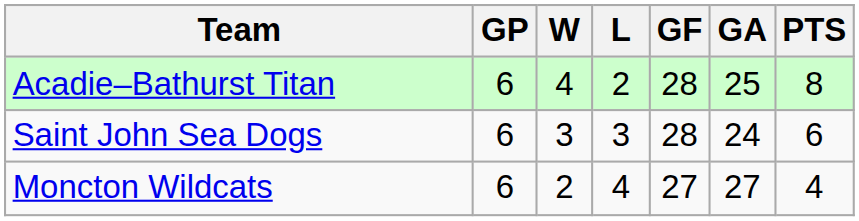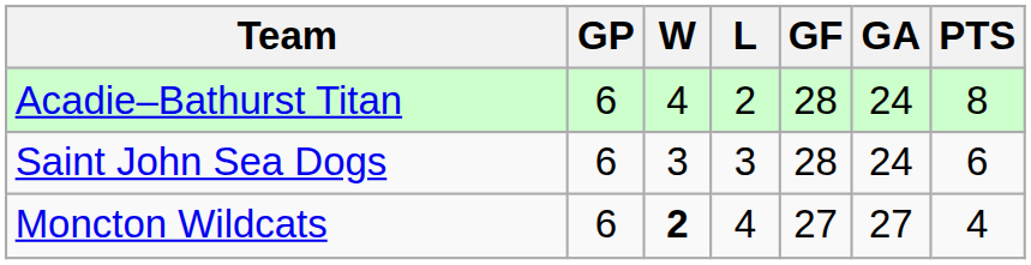Acadie–Bathurst Titan | GA: 25 -> 24
Moncton Wildcats | W: normal -> bold
